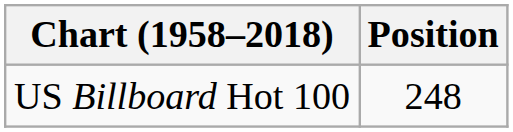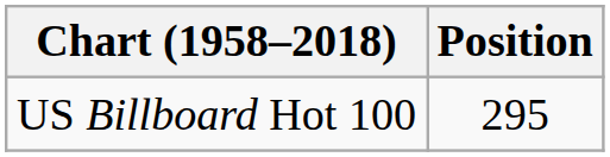US Billboard Hot 100 | Position: 248 -> 295
